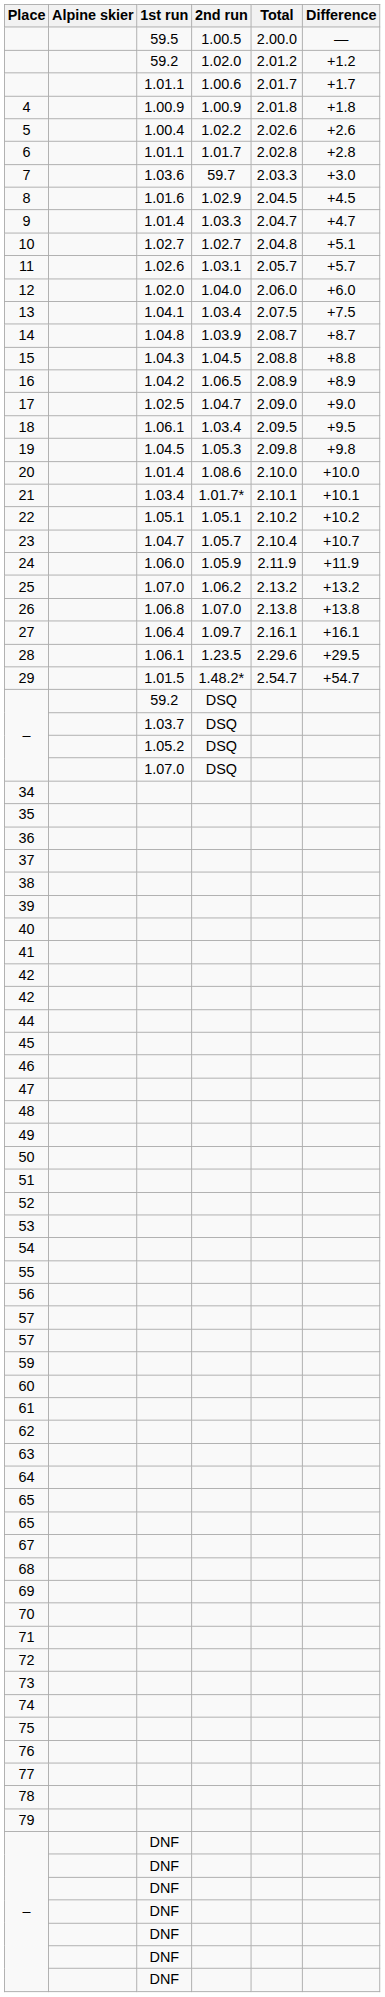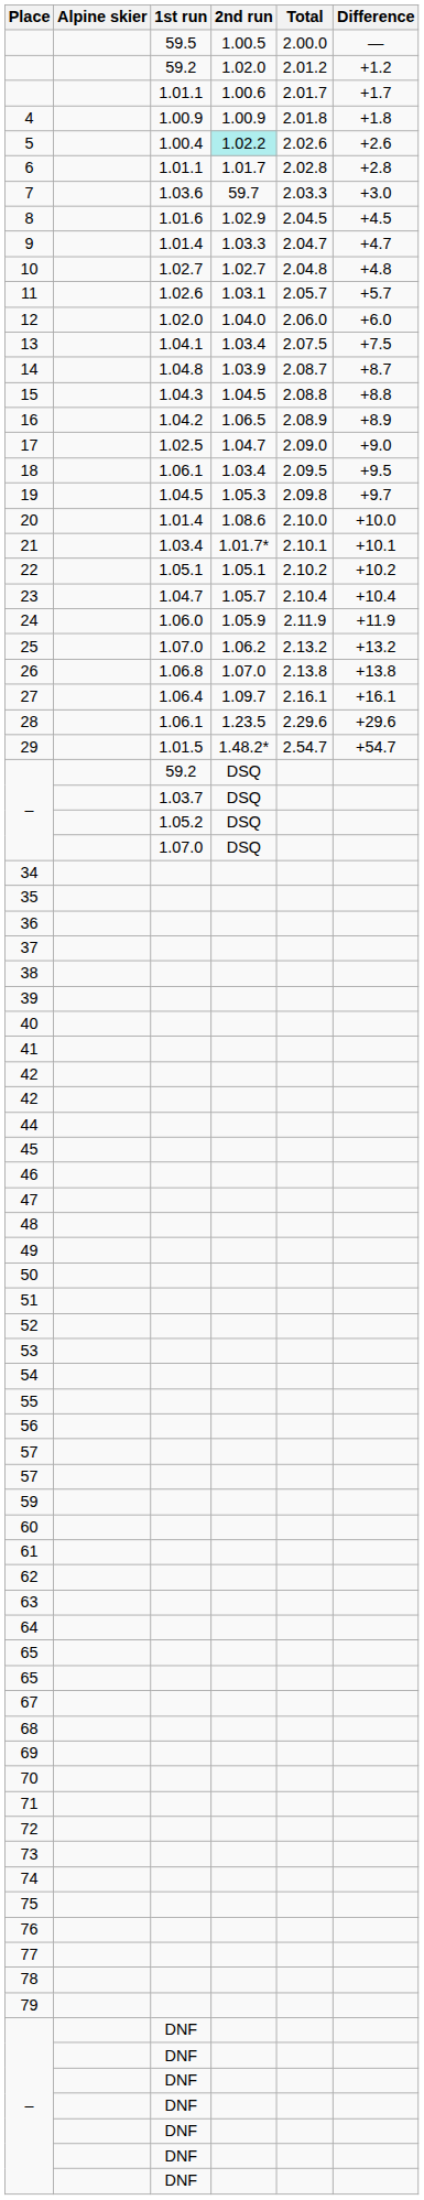5 | 2nd run: no background -> paleturquoise background
10 | Difference: +5.1 -> +4.8
19 | Difference: +9.8 -> +9.7
23 | Difference: +10.7 -> +10.4
28 | Difference: +29.5 -> +29.6
